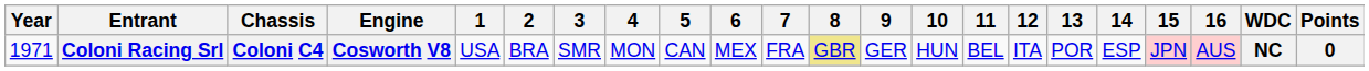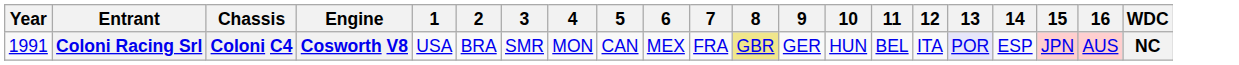- column: Points | 0
Coloni Racing Srl | Year: 1971 -> 1991
Coloni Racing Srl | 13: no background -> lavender background
